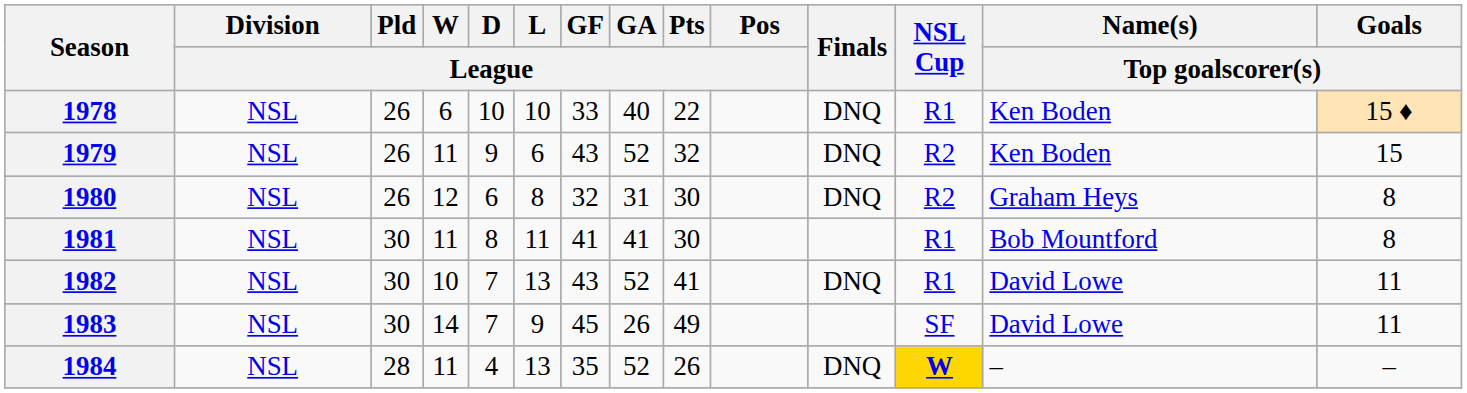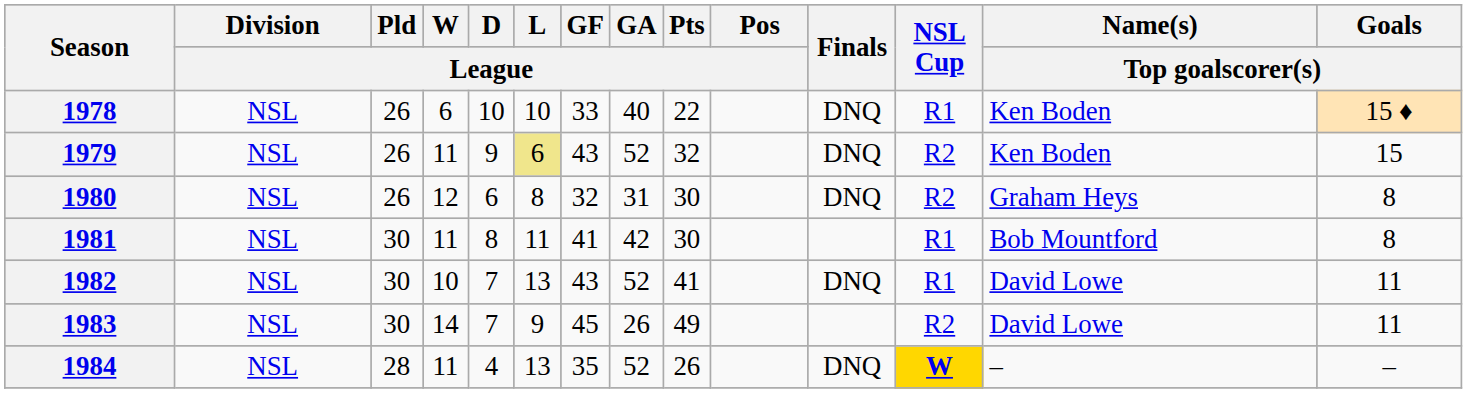1979 | L / League: no background -> khaki background
1981 | GA / League: 41 -> 42
1983 | NSL Cup: SF -> R2
